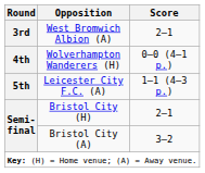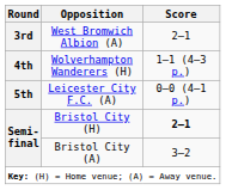Wolverhampton Wanderers (H) | Score: 0–0 (4–1 p.) -> 1–1 (4–3 p.)
Leicester City F.C. (A) | Score: 1–1 (4–3 p.) -> 0–0 (4–1 p.)
Bristol City (H) | Score: normal -> bold
